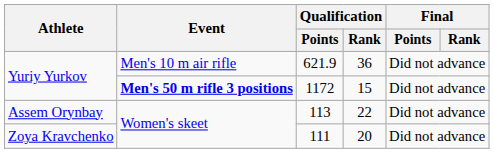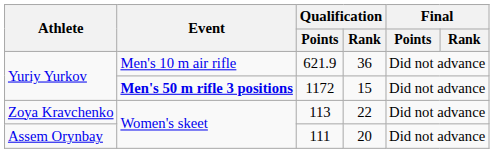113 | Athlete: Assem Orynbay -> Zoya Kravchenko
111 | Athlete: Zoya Kravchenko -> Assem Orynbay
